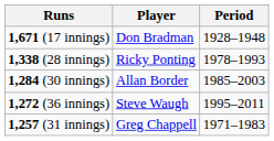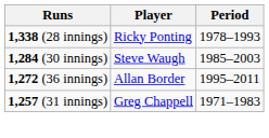- row: 1,671 (17 innings) | Don Bradman | 1928–1948
1,284 (30 innings) | Player: Allan Border -> Steve Waugh
1,272 (36 innings) | Player: Steve Waugh -> Allan Border
